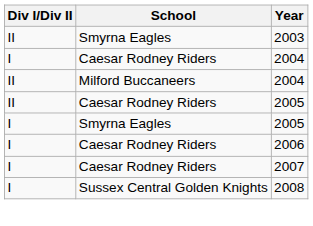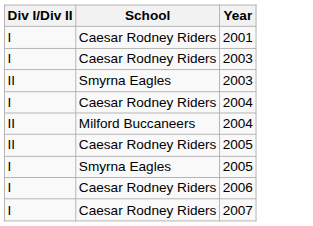+ row: I | Caesar Rodney Riders | 2001
+ row: I | Caesar Rodney Riders | 2003
- row: I | Sussex Central Golden Knights | 2008
